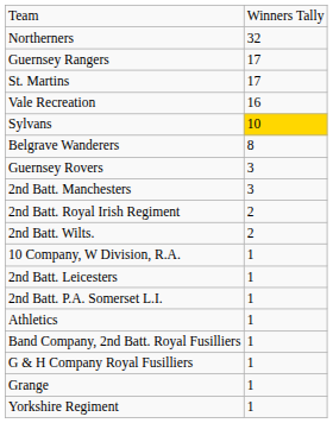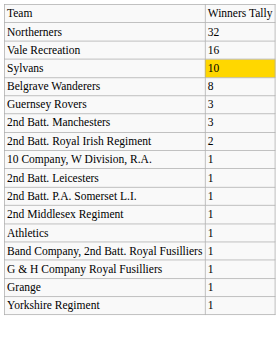- row: Guernsey Rangers | 17
- row: St. Martins | 17
- row: 2nd Batt. Wilts. | 2
+ row: 2nd Middlesex Regiment | 1
